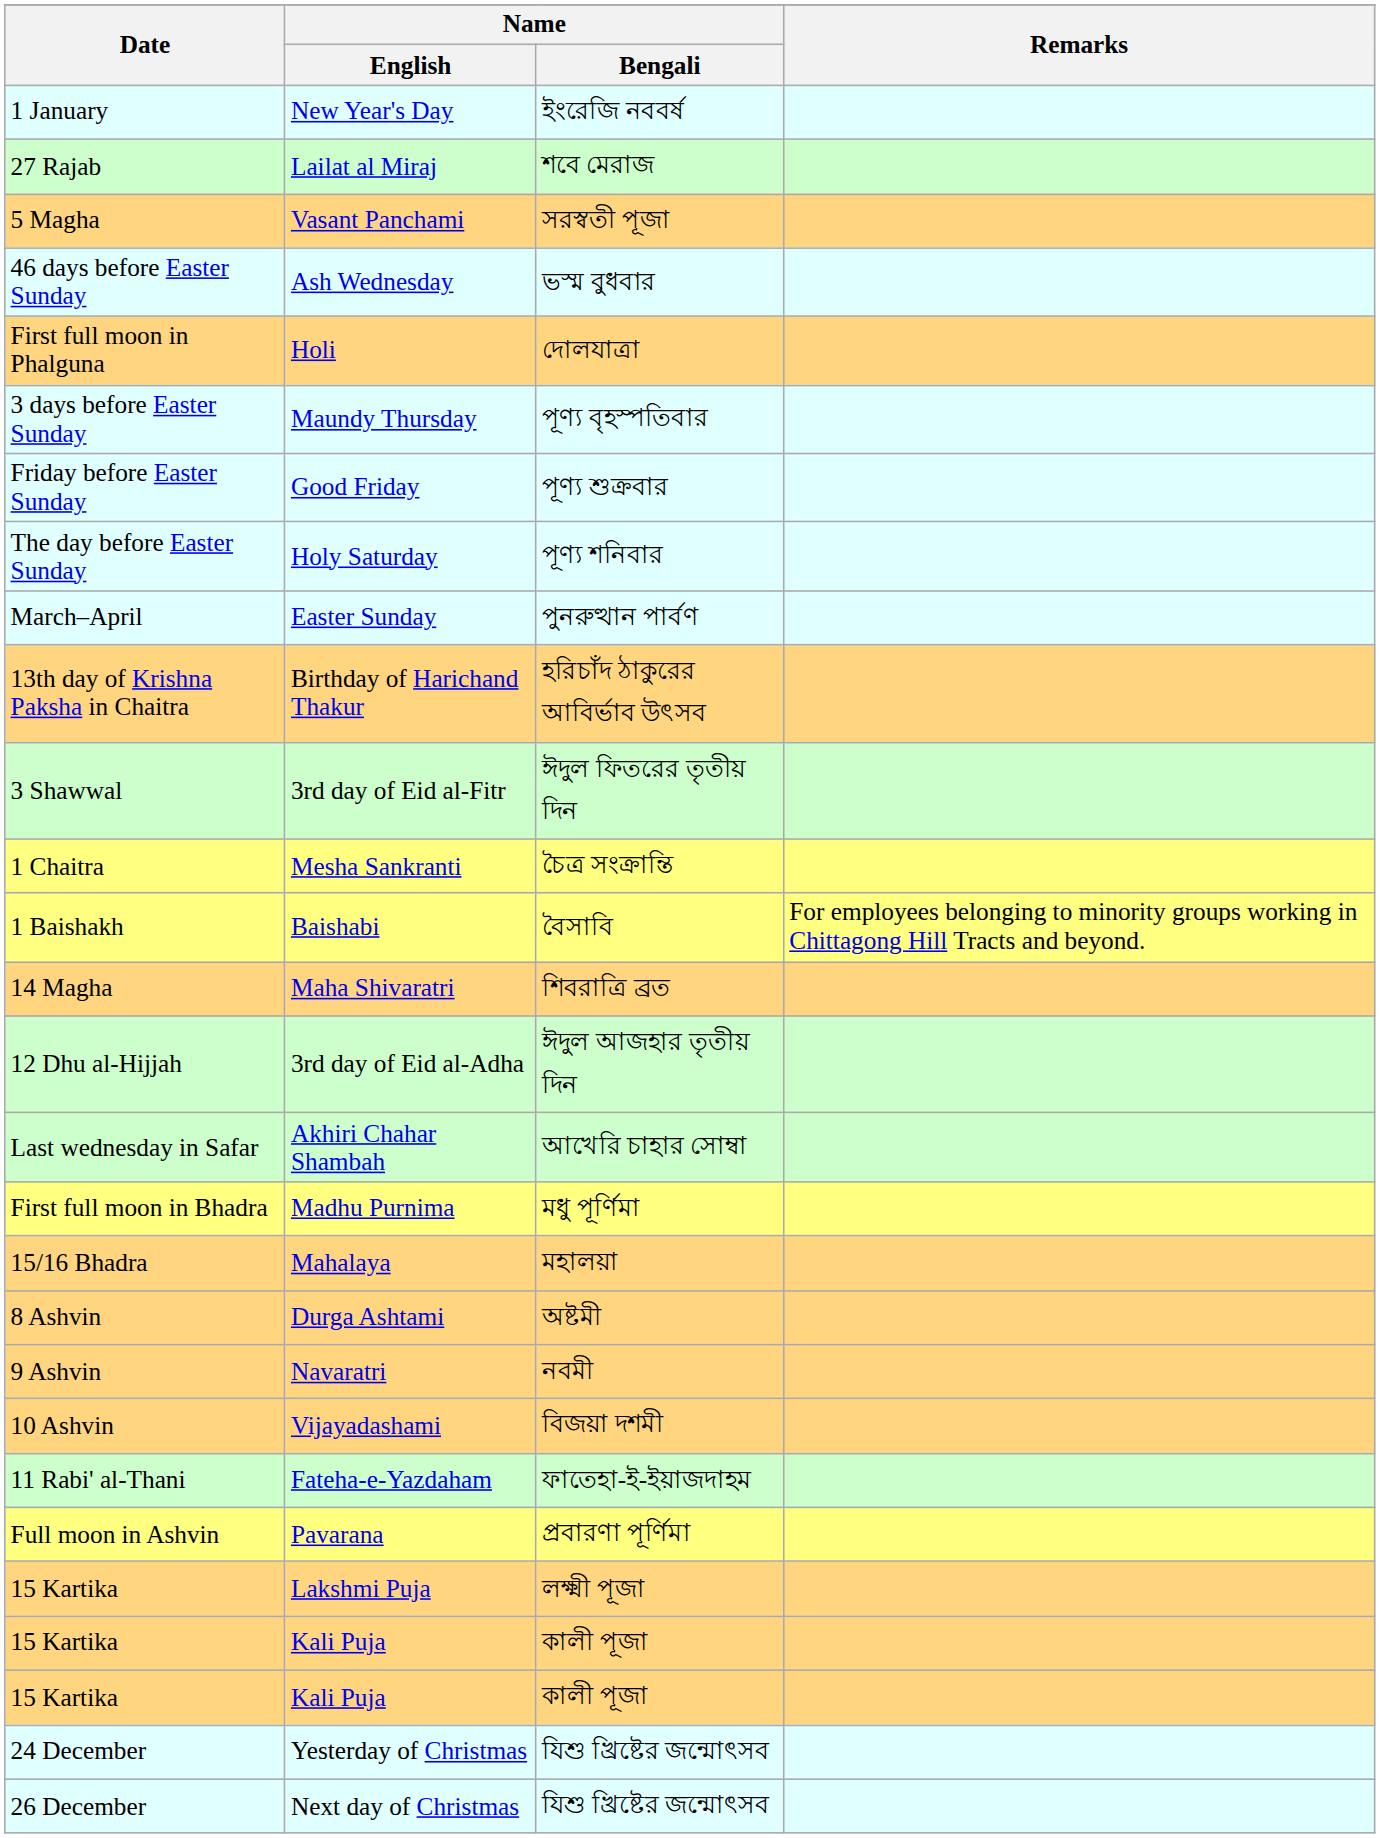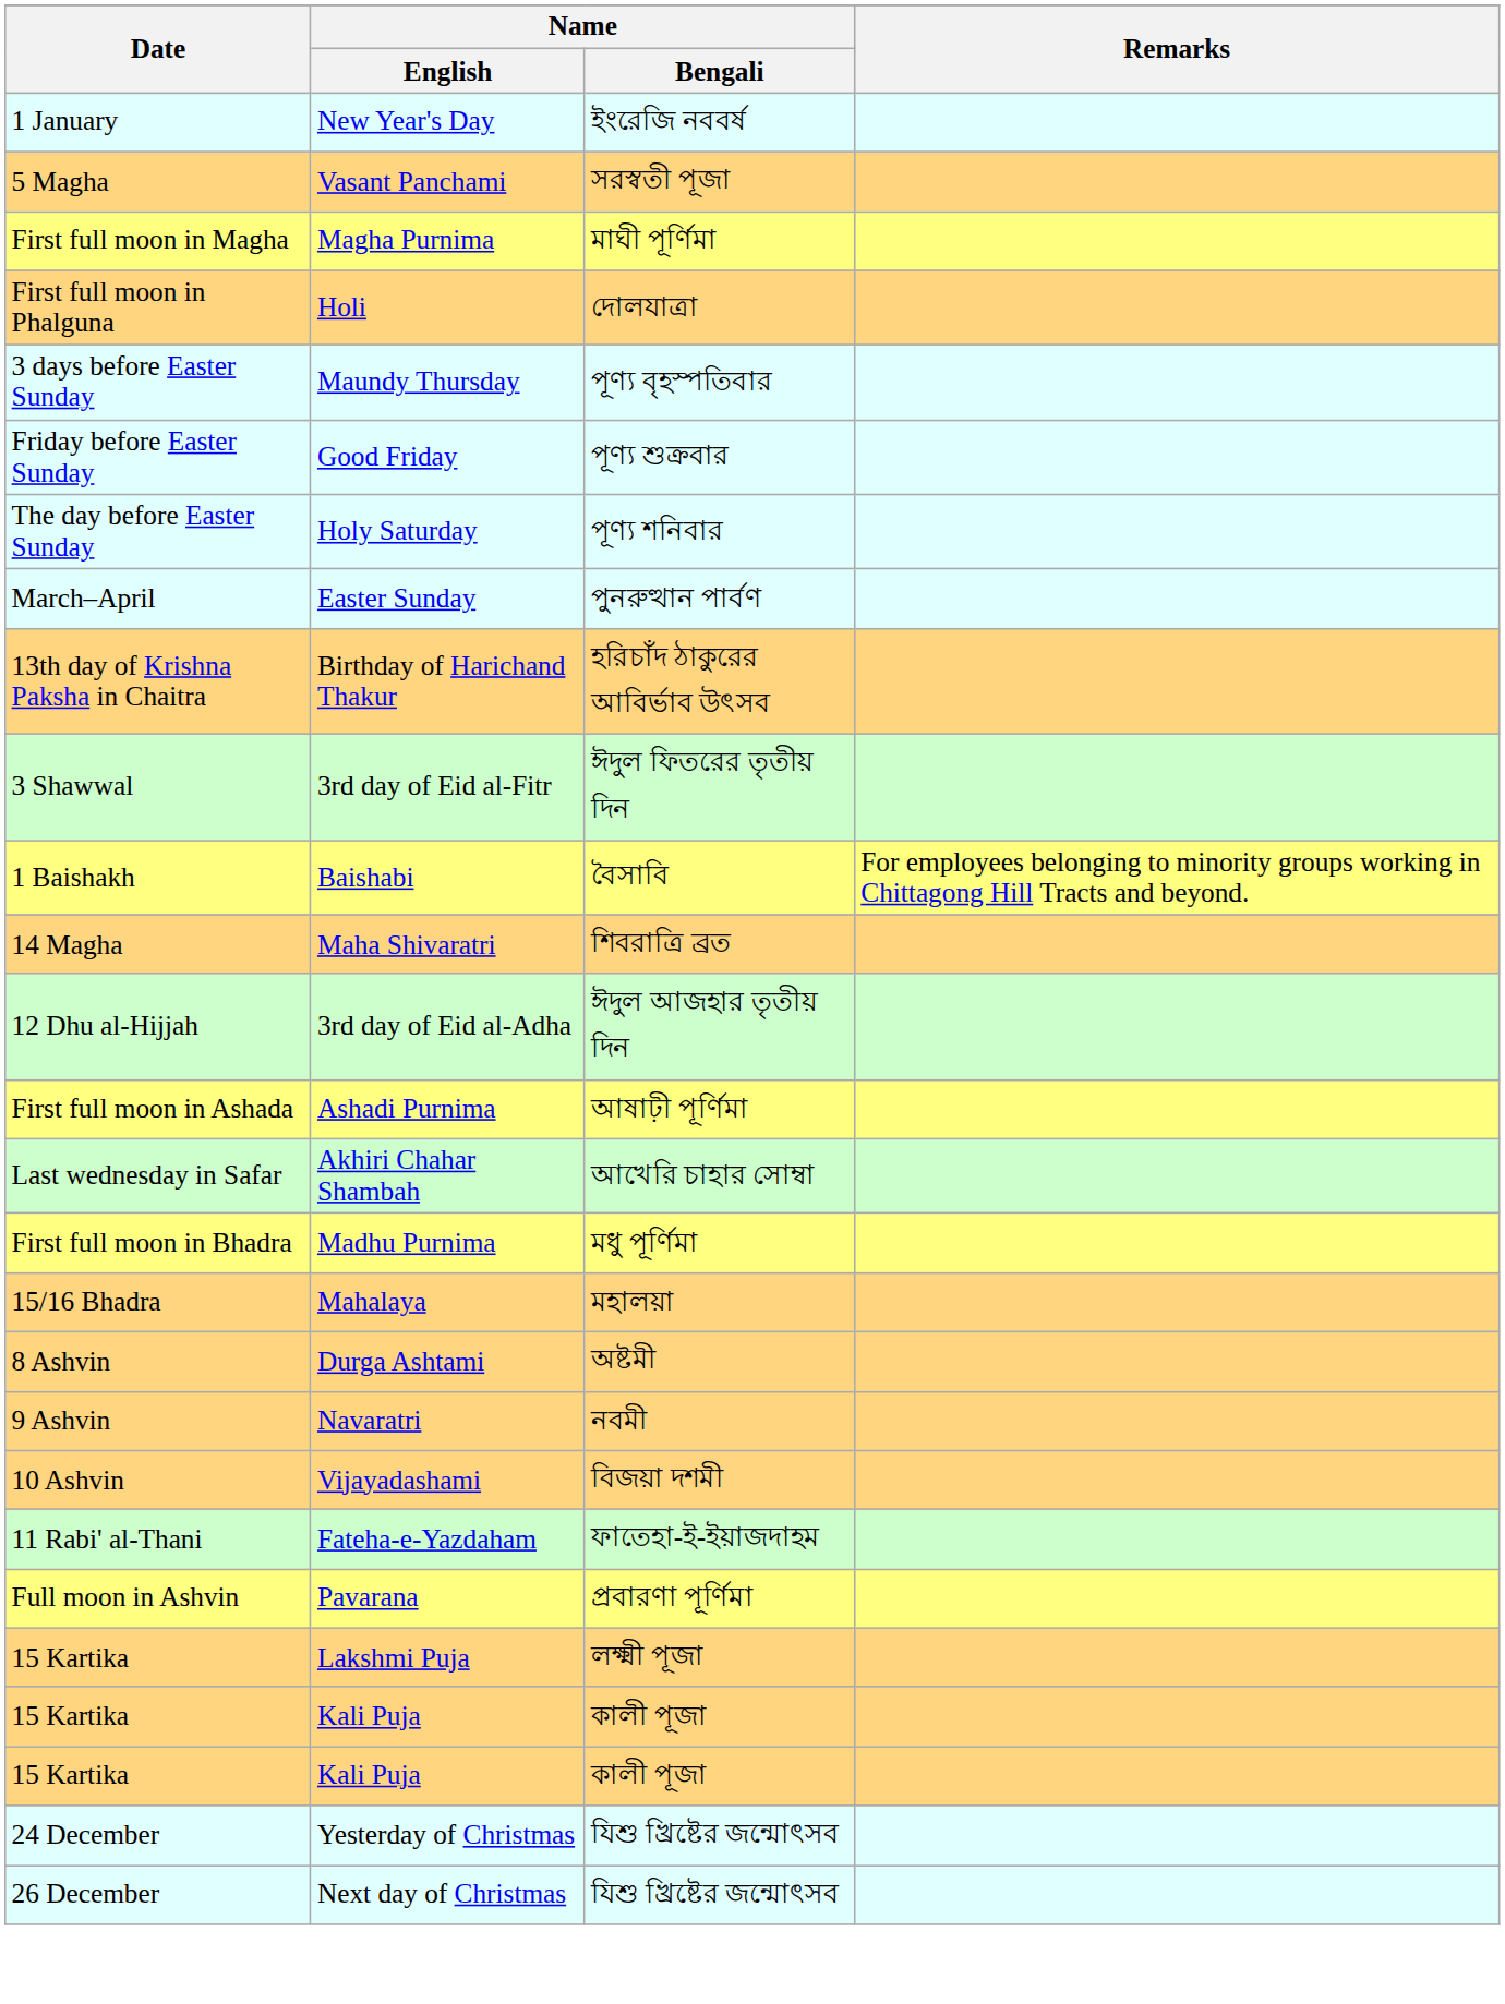- row: 27 Rajab | Lailat al Miraj | শবে মেরাজ
- row: 46 days before Easter Sunday | Ash Wednesday | ভস্ম বুধবার
+ row: First full moon in Magha | Magha Purnima | মাঘী পূর্ণিমা
- row: 1 Chaitra | Mesha Sankranti | চৈত্র সংক্রান্তি
+ row: First full moon in Ashada | Ashadi Purnima | আষাঢ়ী পূর্ণিমা
